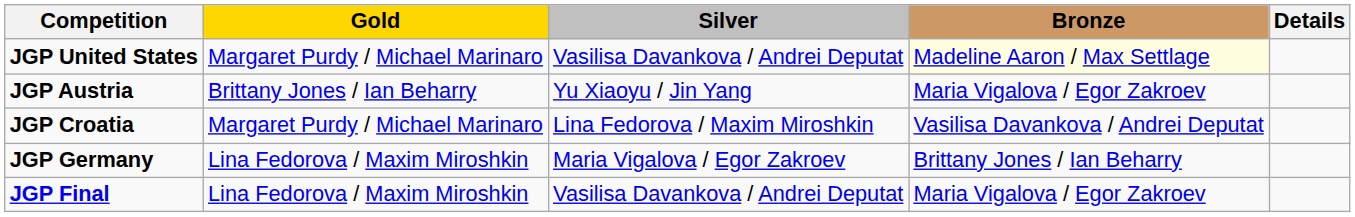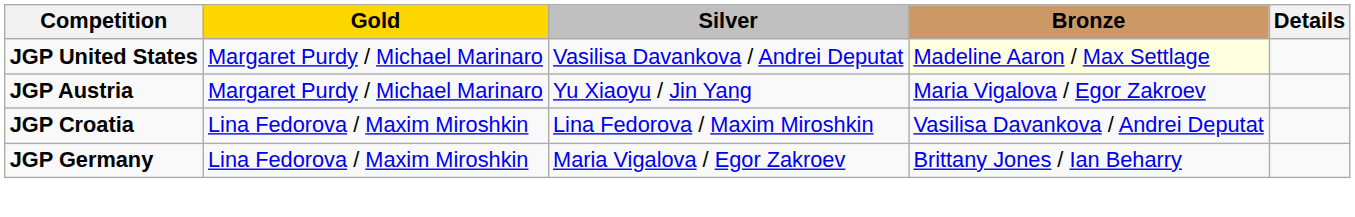JGP Austria | Gold: Brittany Jones / Ian Beharry -> Margaret Purdy / Michael Marinaro
JGP Croatia | Gold: Margaret Purdy / Michael Marinaro -> Lina Fedorova / Maxim Miroshkin
- row: JGP Final | Lina Fedorova / Maxim Miroshkin | Vasilisa Davankova / Andrei Deputat | Maria Vigalova / Egor Zakroev
